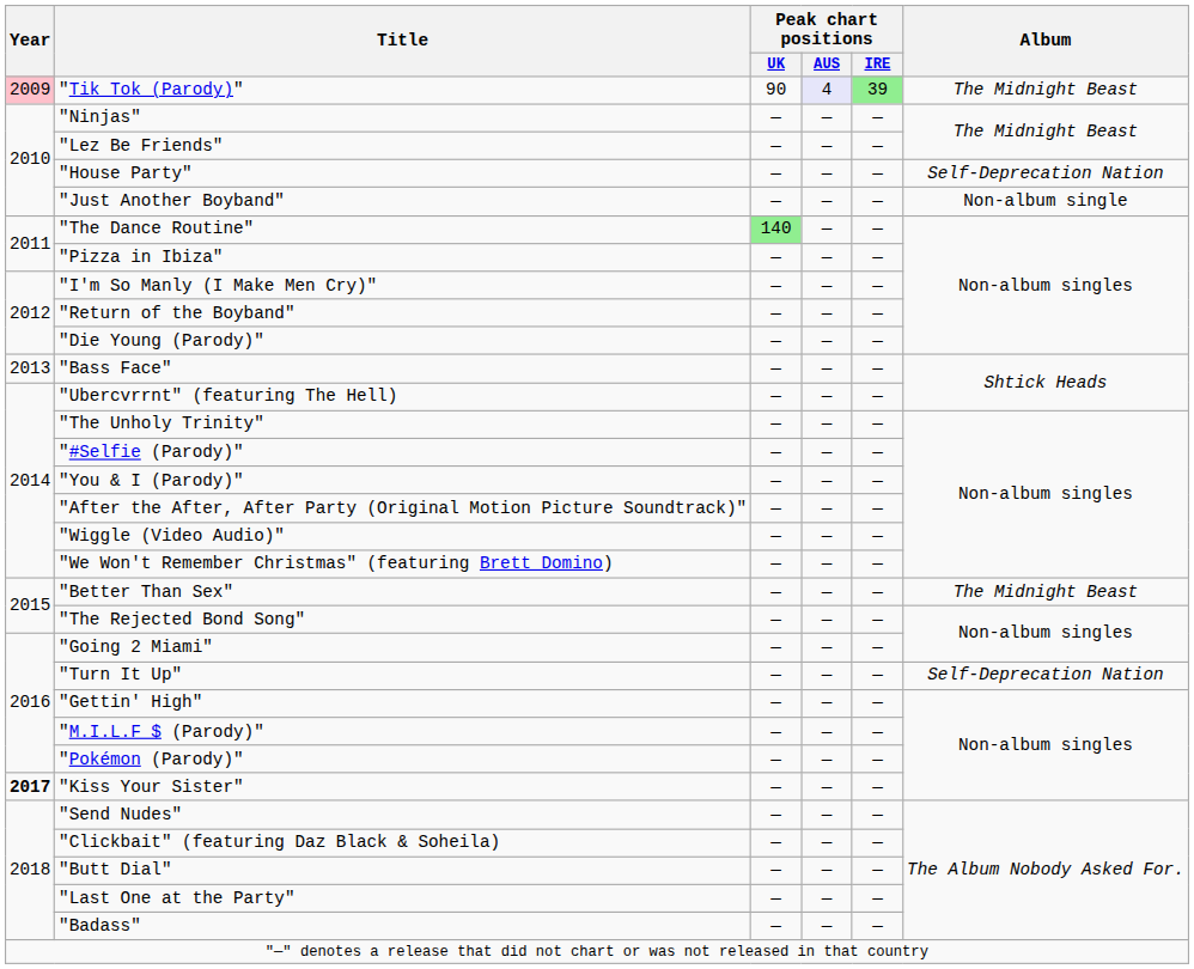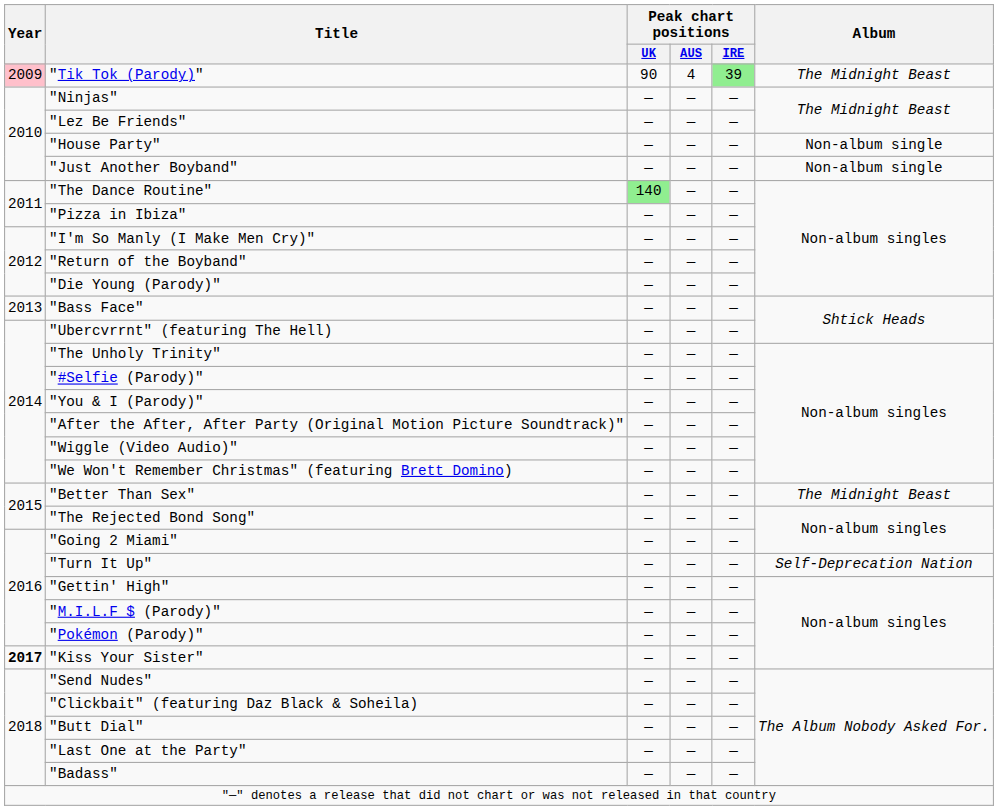"Tik Tok (Parody)" | Peak chart positions / AUS: lavender background -> no background
"House Party" | Album: Self-Deprecation Nation -> Non-album single
